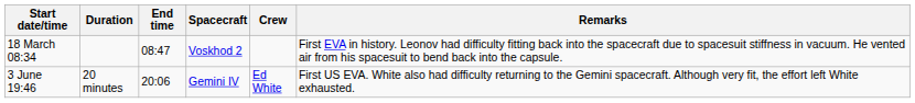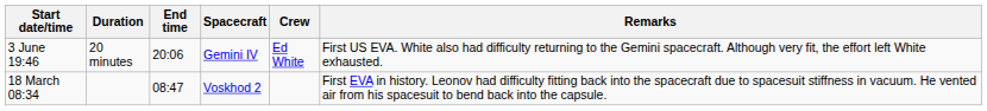rows swapped: 18 March 08:34 <-> 3 June 19:46
